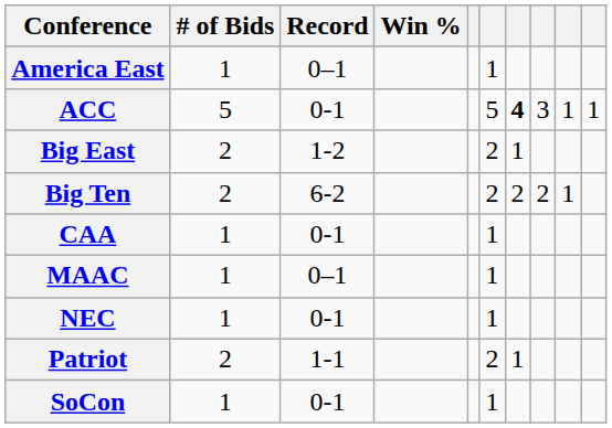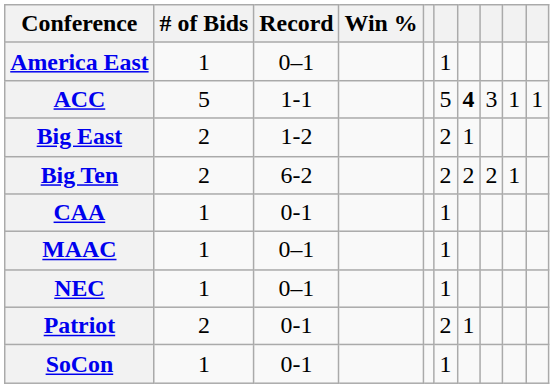ACC | Record: 0-1 -> 1-1
NEC | Record: 0-1 -> 0–1
Patriot | Record: 1-1 -> 0-1
